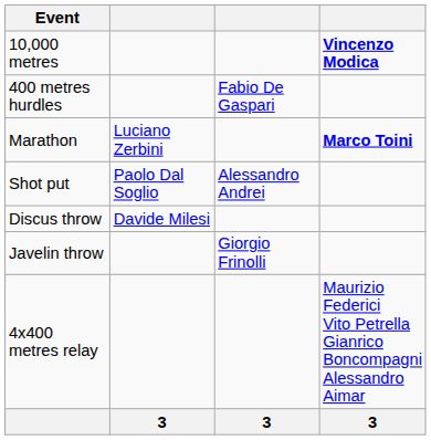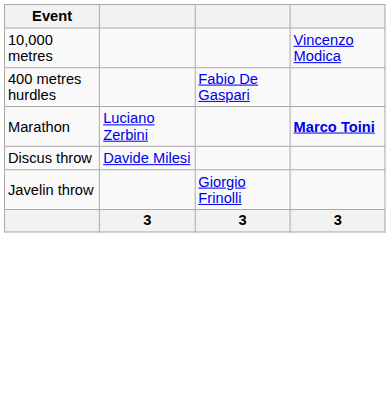10,000 metres | column 4: bold -> normal
- row: Shot put | Paolo Dal Soglio | Alessandro Andrei
- row: 4x400 metres relay | Maurizio Federici Vito Petrella Gianrico Boncompagni Alessandro Aimar
